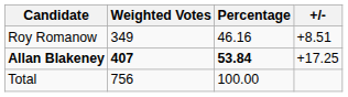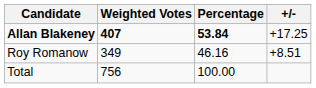rows swapped: Allan Blakeney <-> Roy Romanow
